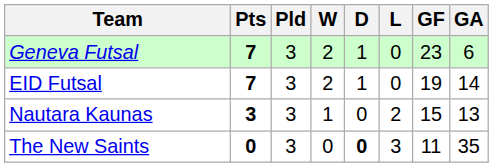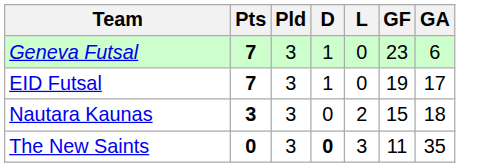- column: W | 2 | 2 | 1 | 0
EID Futsal | GA: 14 -> 17
Nautara Kaunas | GA: 13 -> 18
